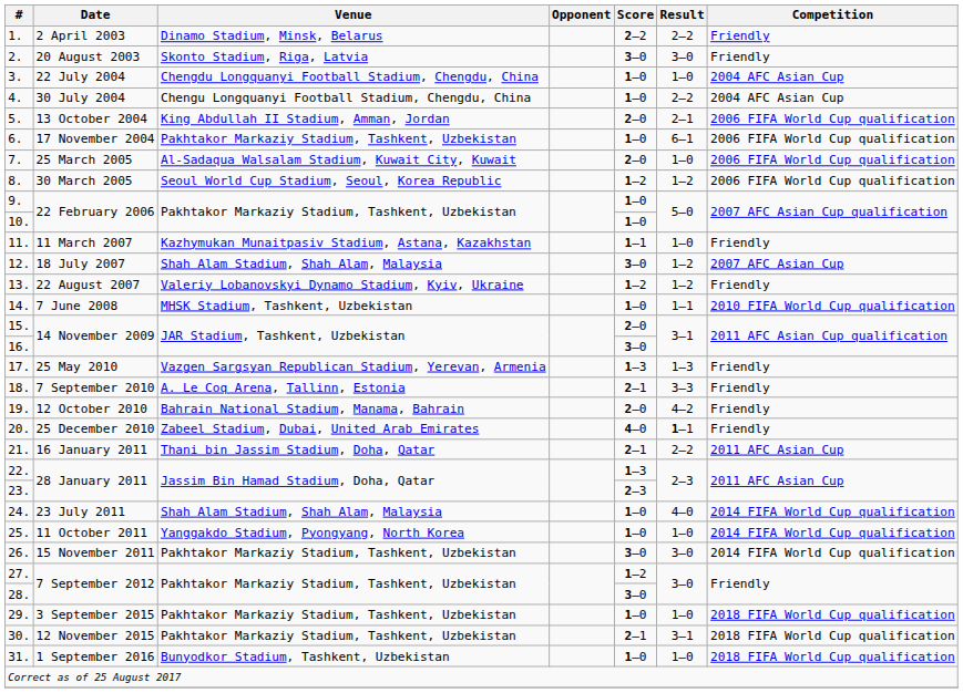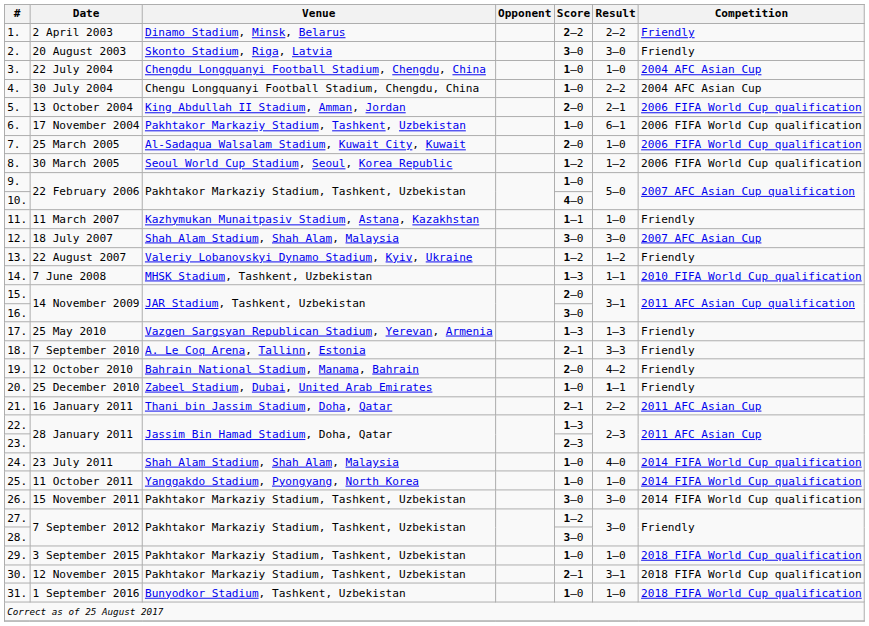10. | Score: 1–0 -> 4–0
12. | Result: 1–2 -> 3–0
14. | Score: 1–0 -> 1–3
20. | Score: 4–0 -> 1–0
